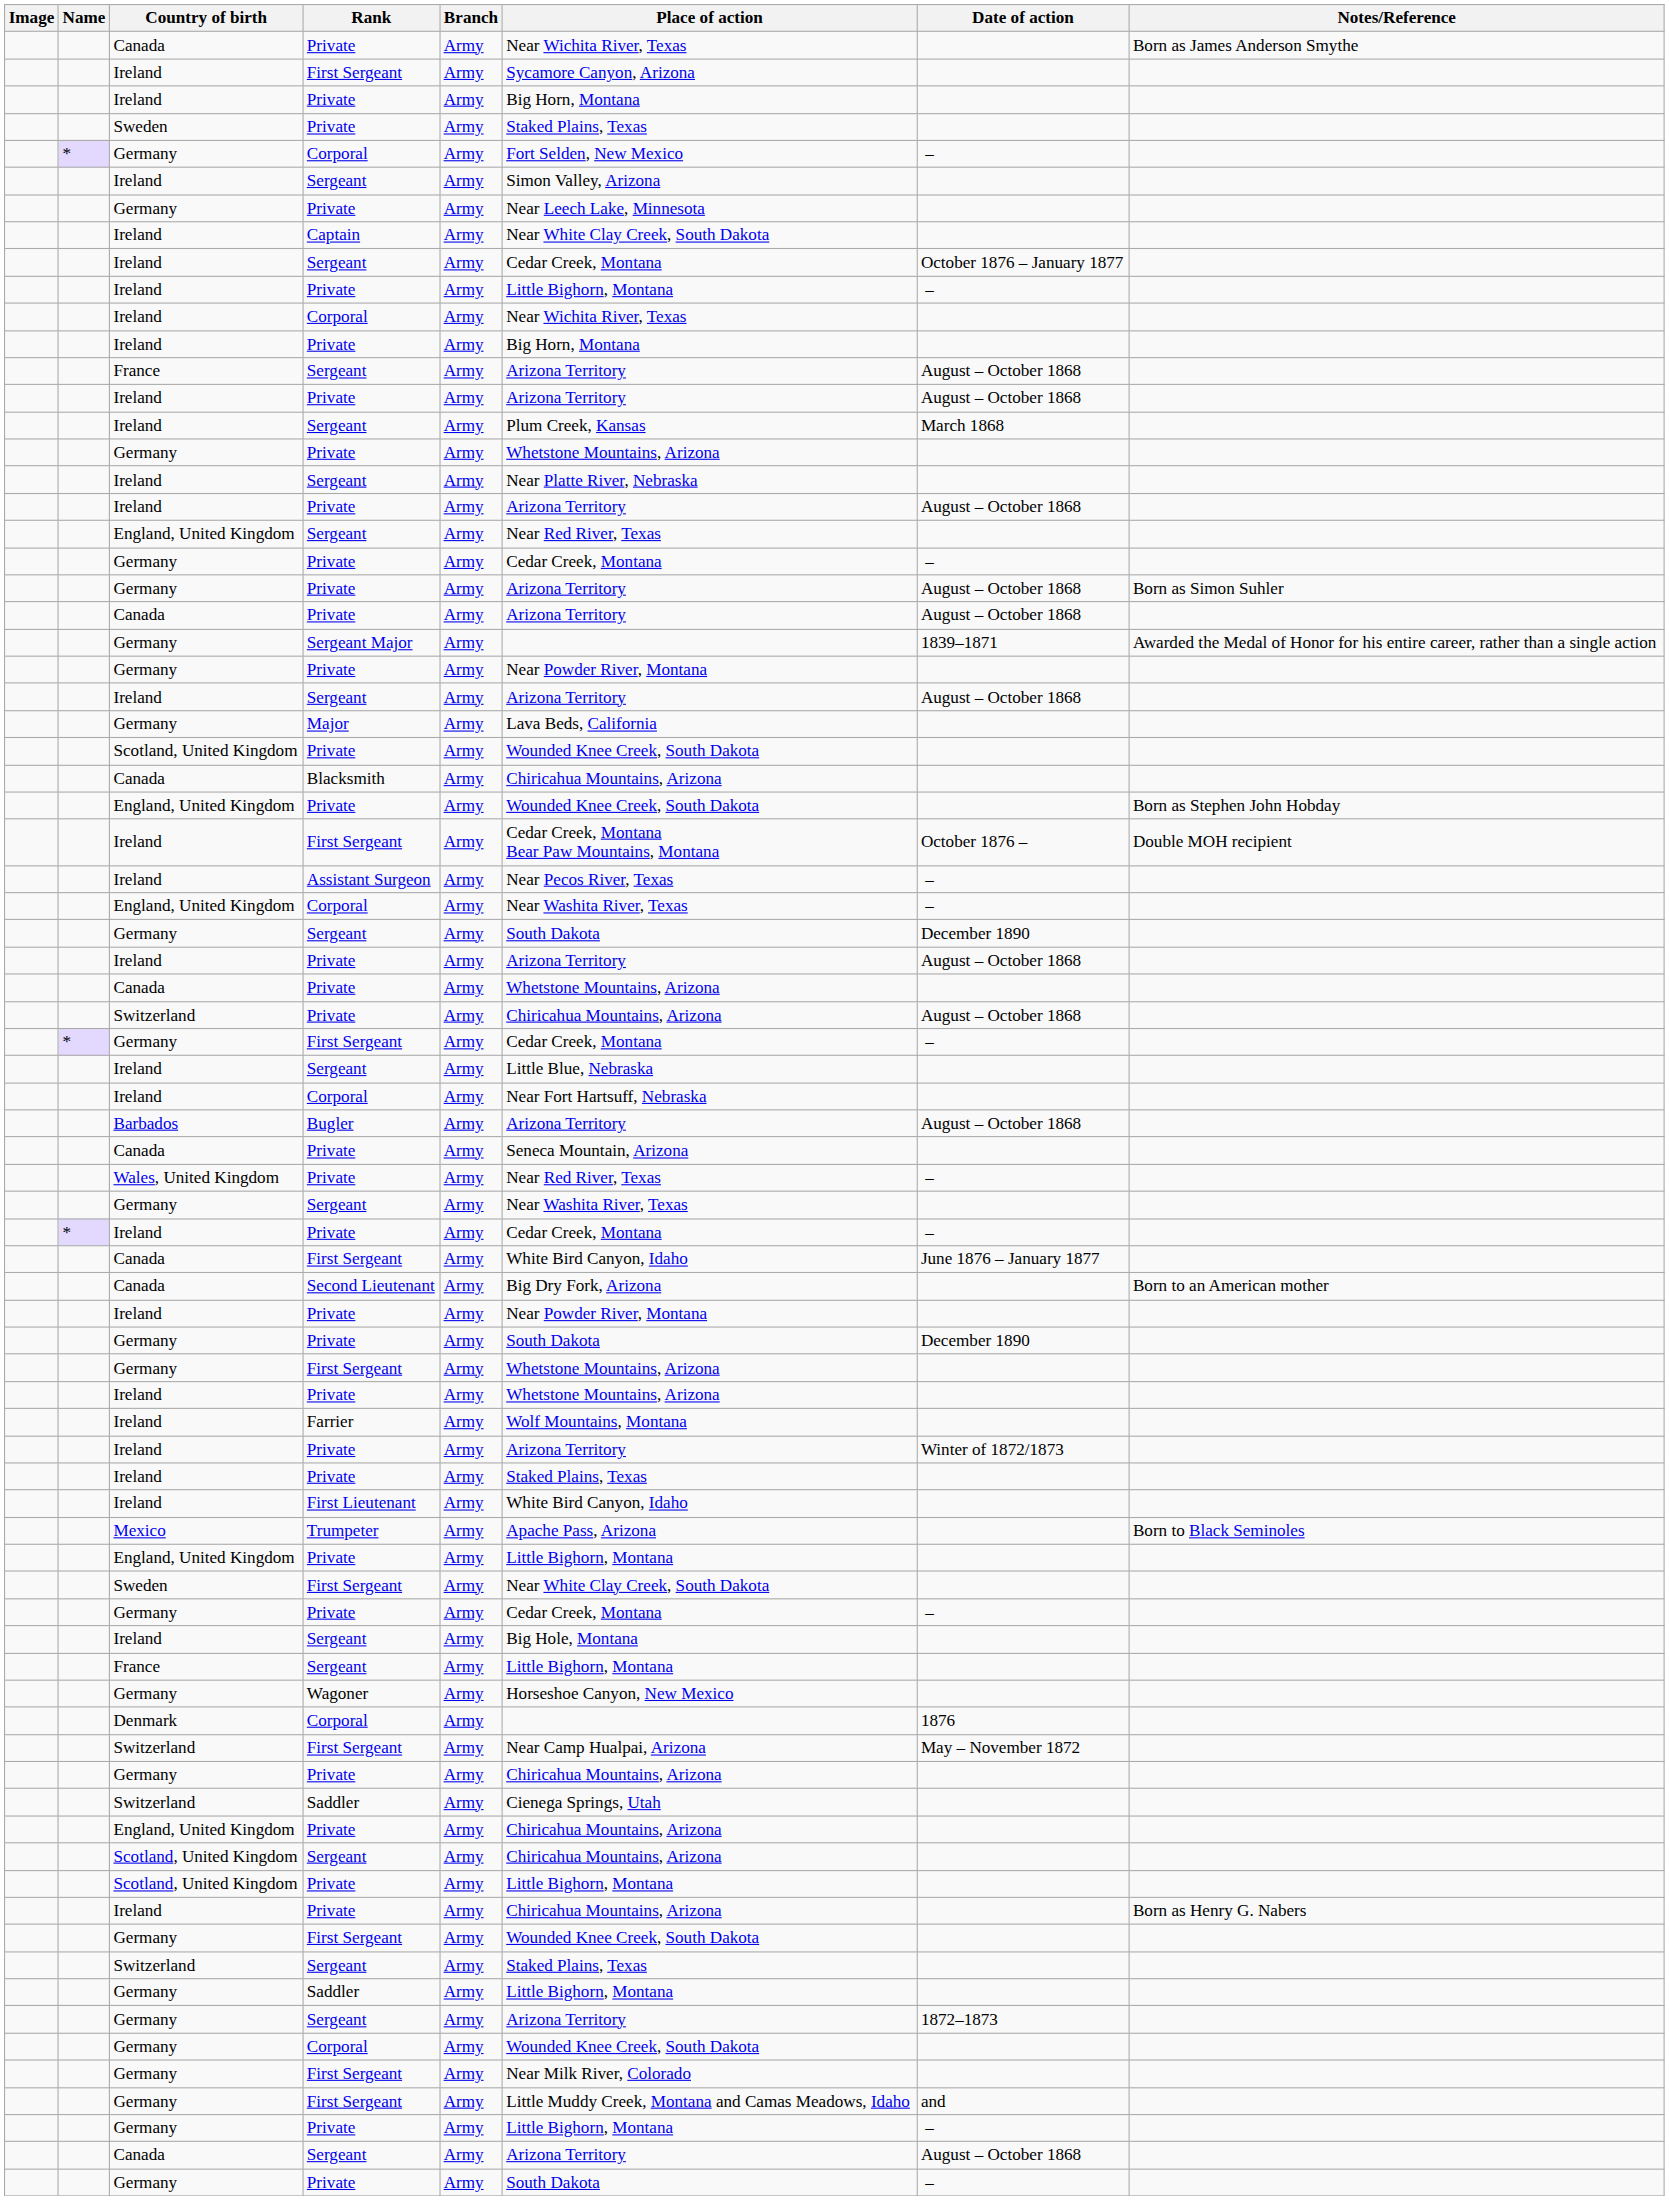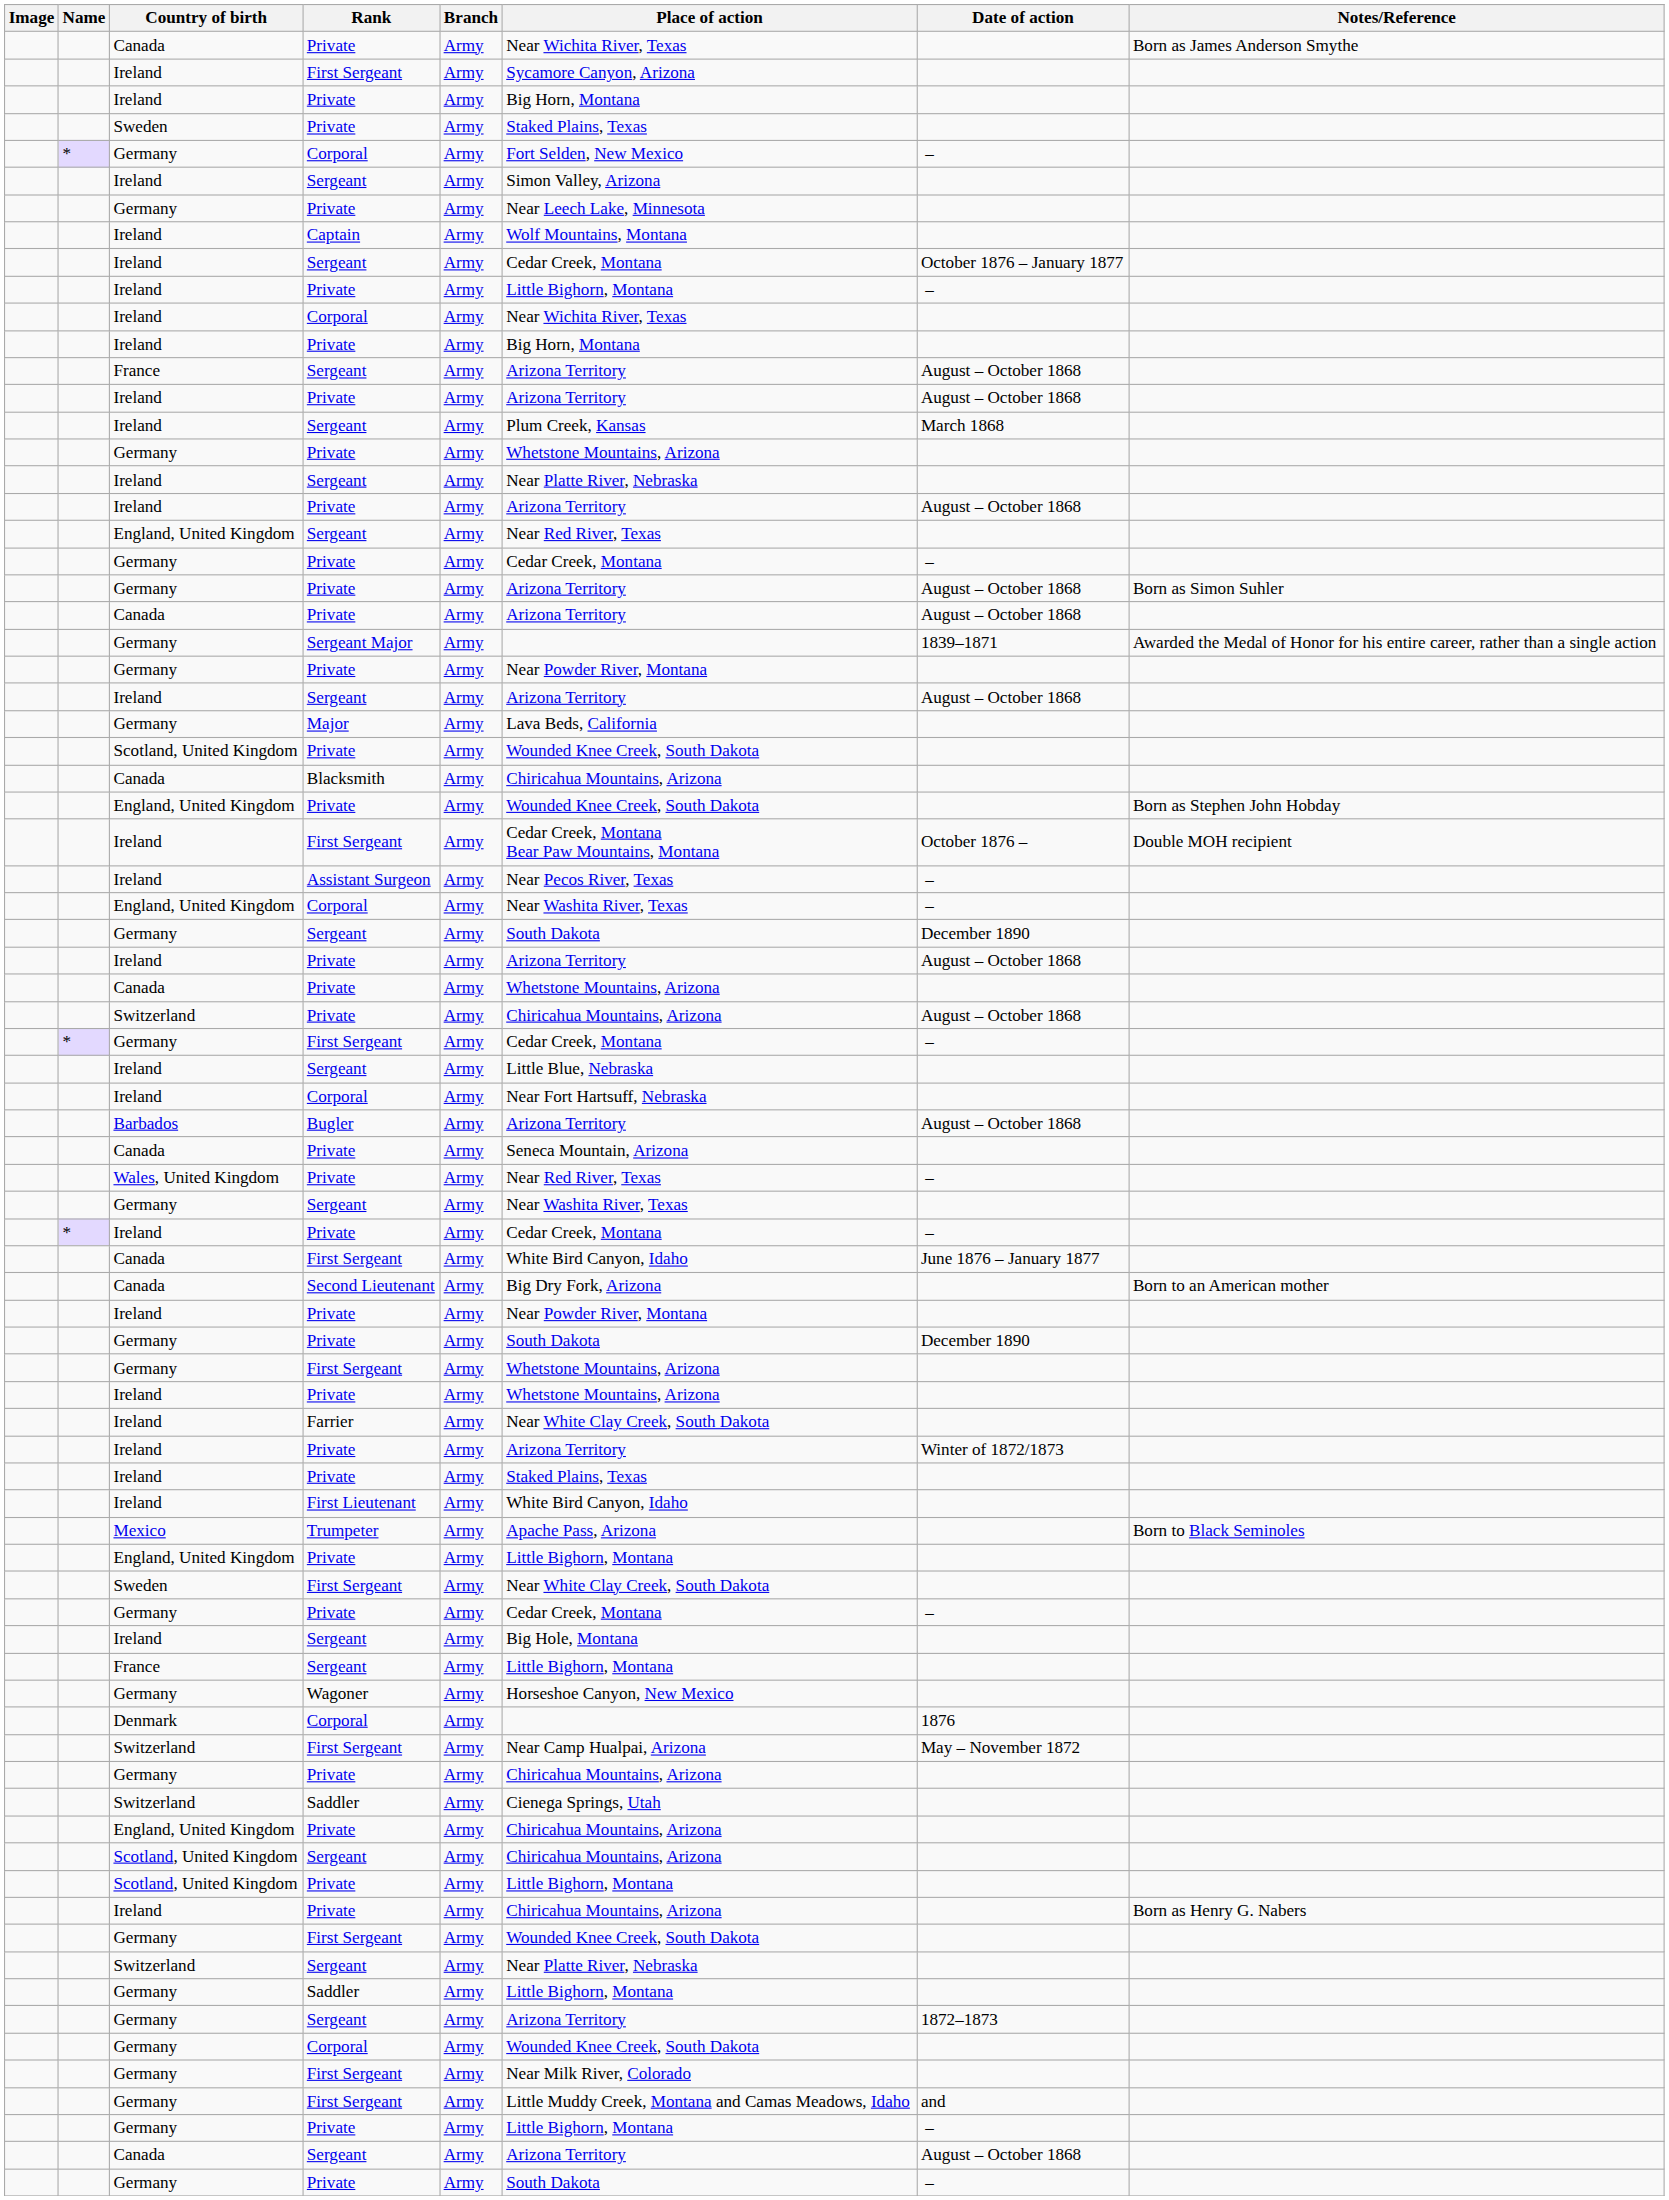Captain | Place of action: Near White Clay Creek, South Dakota -> Wolf Mountains, Montana
Farrier | Place of action: Wolf Mountains, Montana -> Near White Clay Creek, South Dakota
Switzerland / Sergeant | Place of action: Staked Plains, Texas -> Near Platte River, Nebraska
